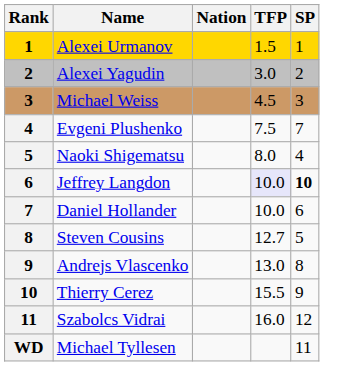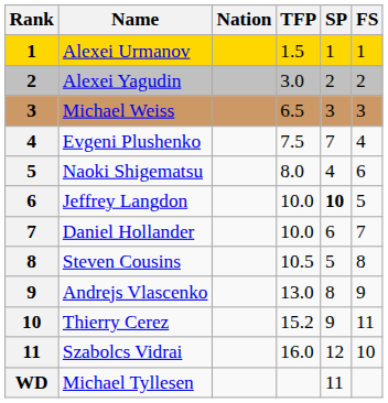+ column: FS | 1 | 2 | 3 | 4 | 6 | 5 | 7 | 8 | 9 | 11 | 10
Michael Weiss | TFP: 4.5 -> 6.5
Jeffrey Langdon | TFP: lavender background -> no background
Steven Cousins | TFP: 12.7 -> 10.5
Thierry Cerez | TFP: 15.5 -> 15.2
